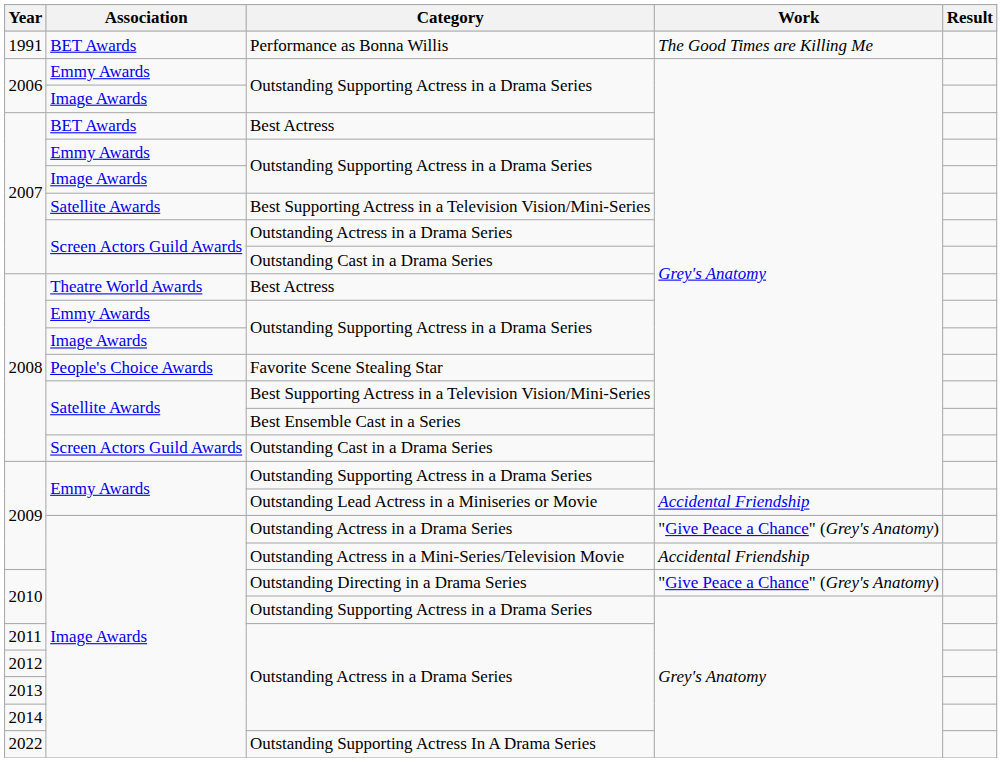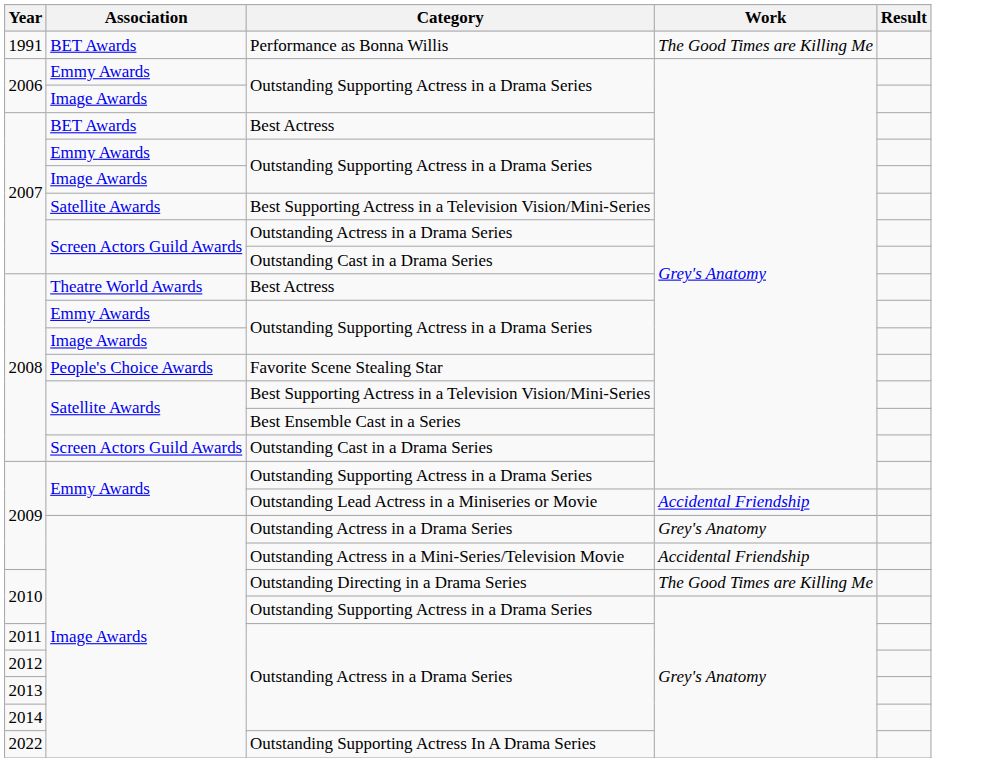2009 / Outstanding Actress in a Drama Series | Work: "Give Peace a Chance" (Grey's Anatomy) -> Grey's Anatomy
Outstanding Directing in a Drama Series | Work: "Give Peace a Chance" (Grey's Anatomy) -> The Good Times are Killing Me
